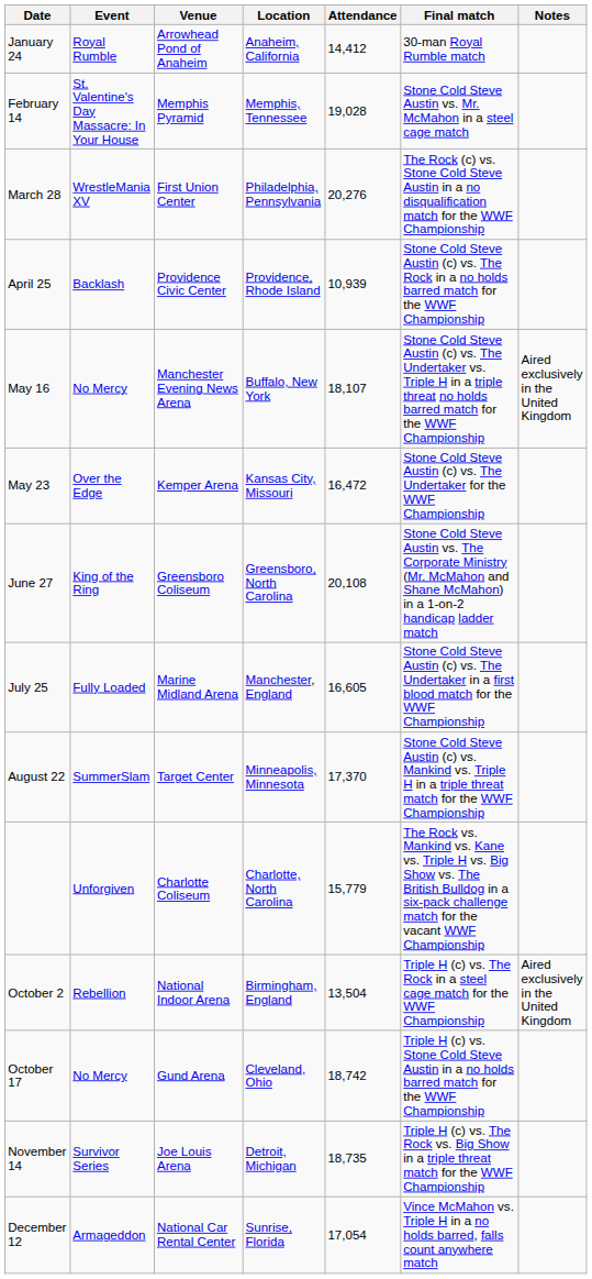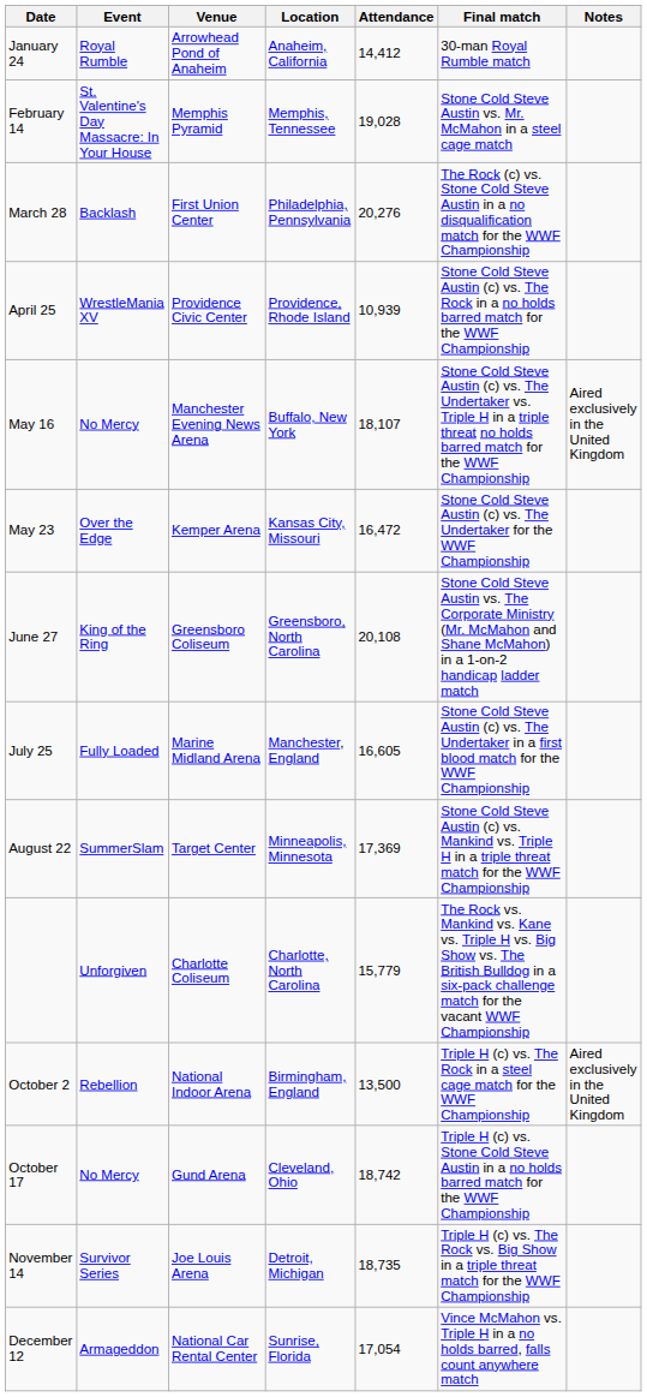March 28 | Event: WrestleMania XV -> Backlash
April 25 | Event: Backlash -> WrestleMania XV
August 22 | Attendance: 17,370 -> 17,369
October 2 | Attendance: 13,504 -> 13,500
